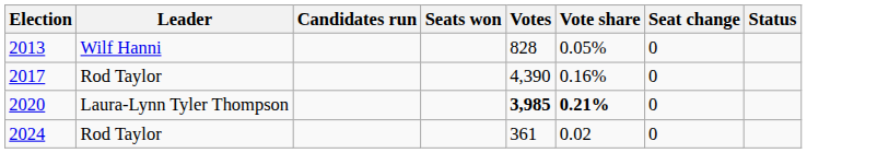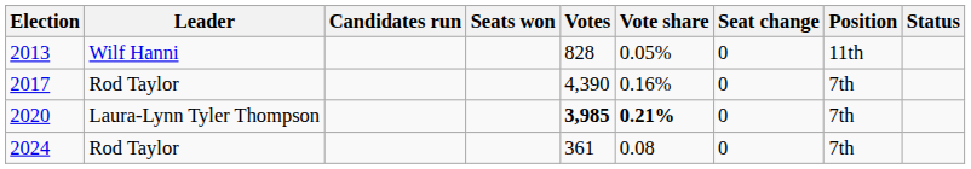+ column: Position | 11th | 7th | 7th | 7th
2024 | Vote share: 0.02 -> 0.08
